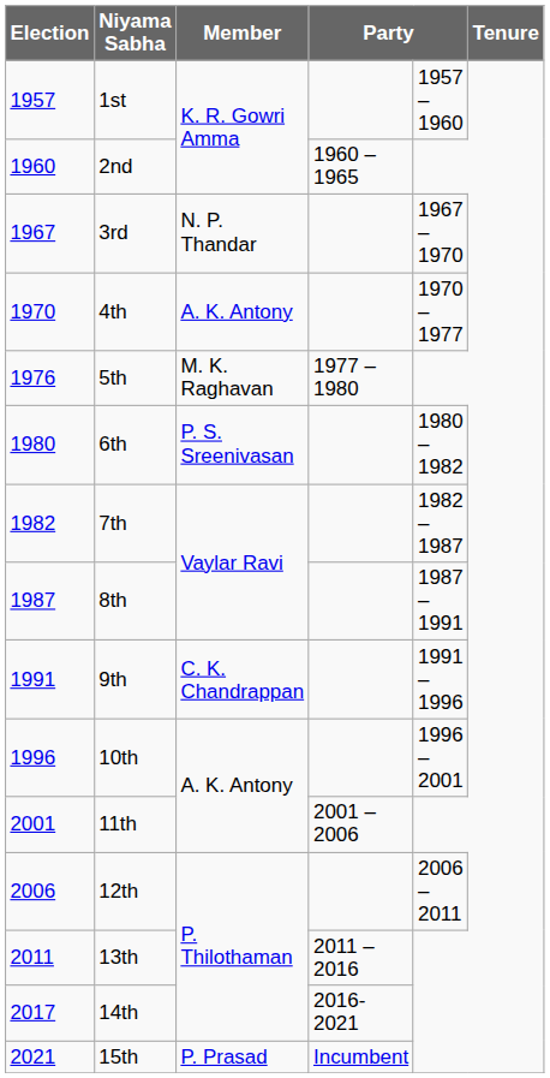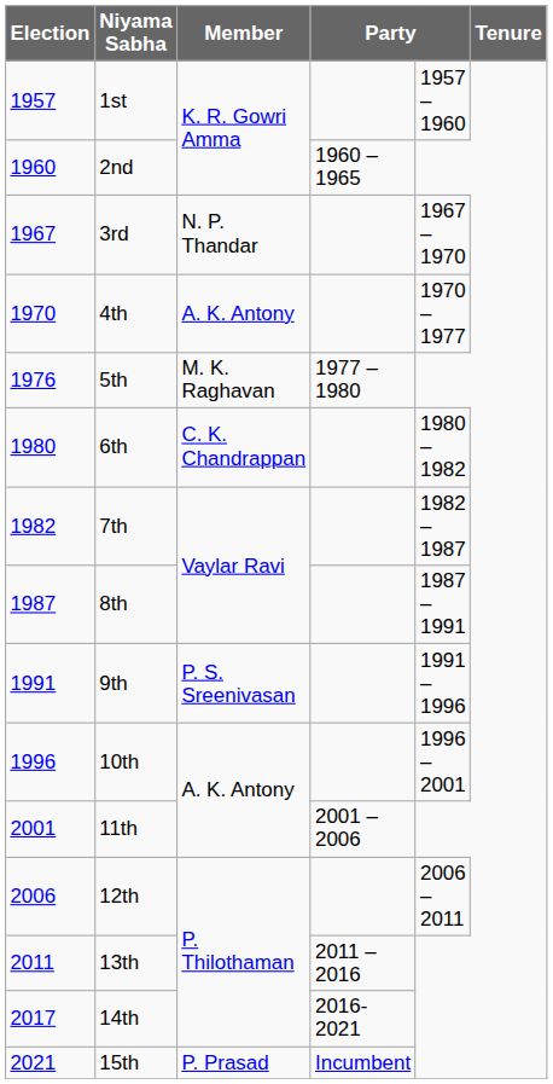6th | Member: P. S. Sreenivasan -> C. K. Chandrappan
9th | Member: C. K. Chandrappan -> P. S. Sreenivasan
